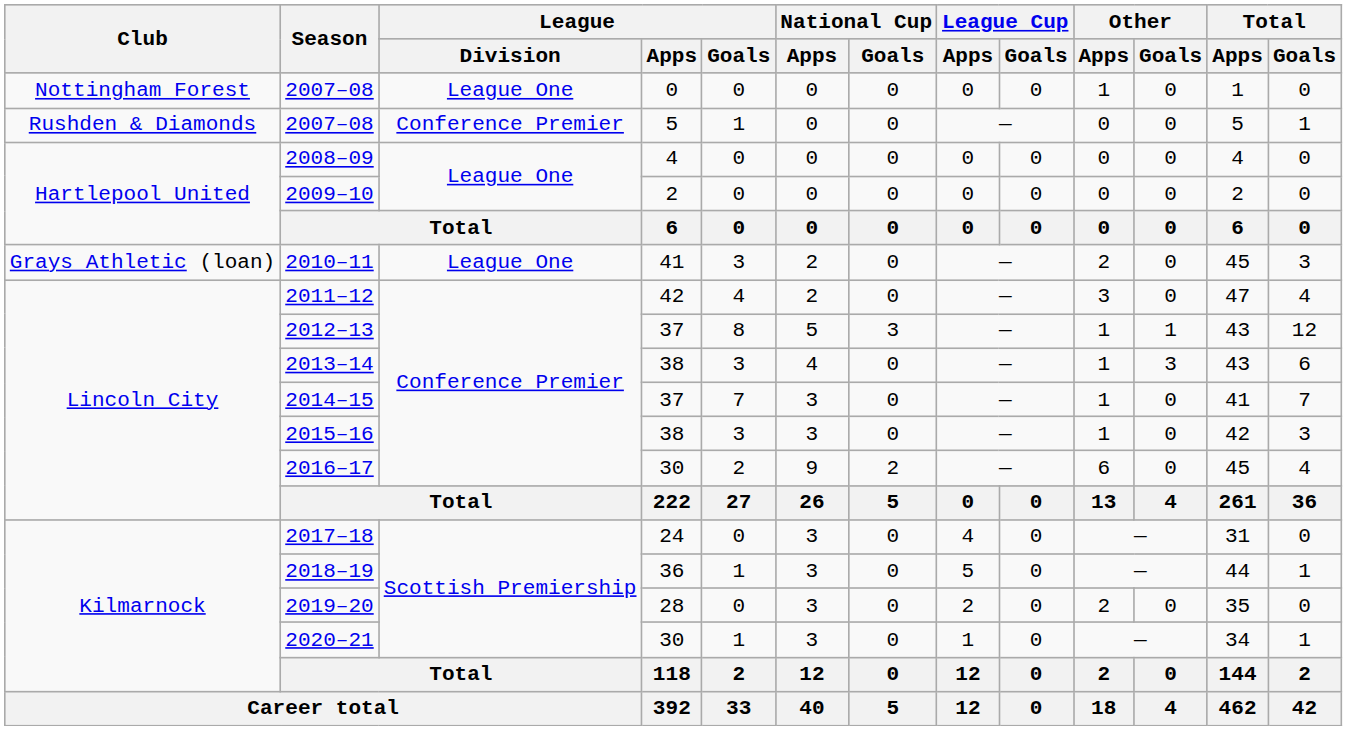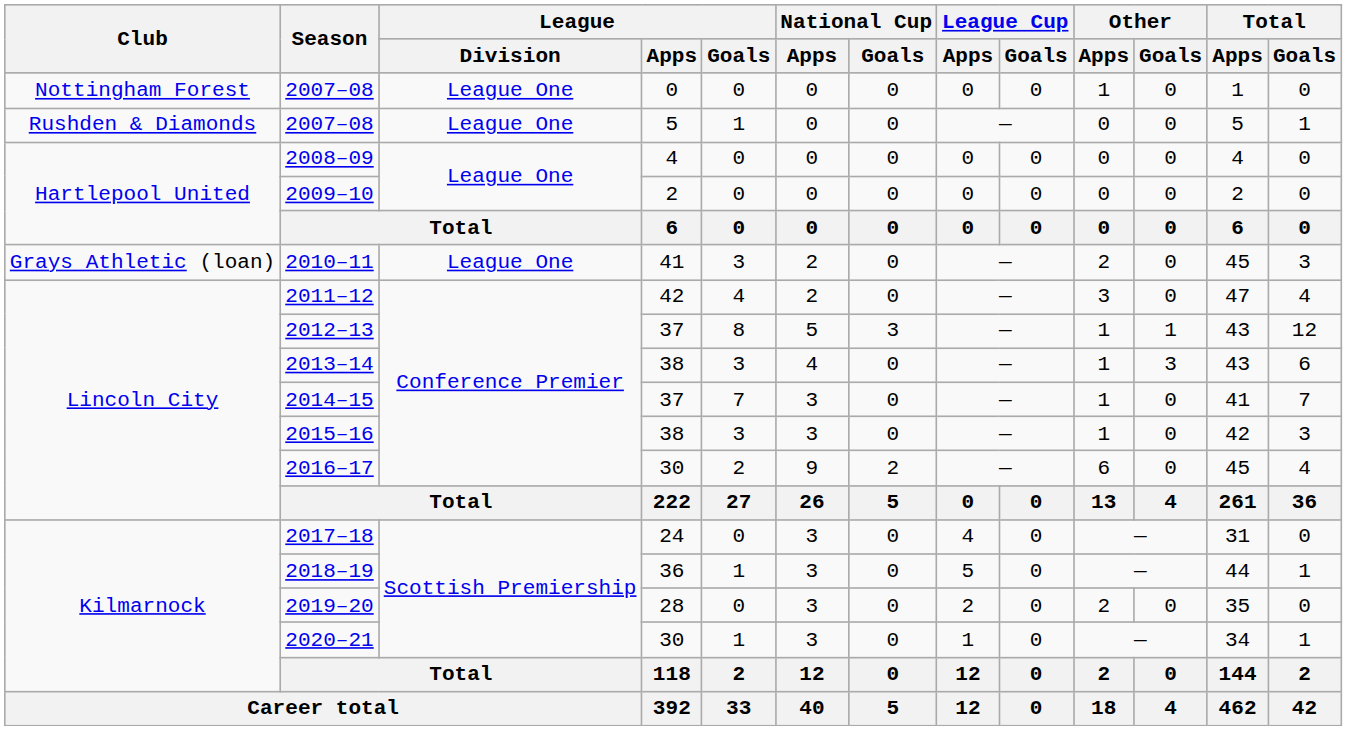2007–08 / 5 | League / Division: Conference Premier -> League One
